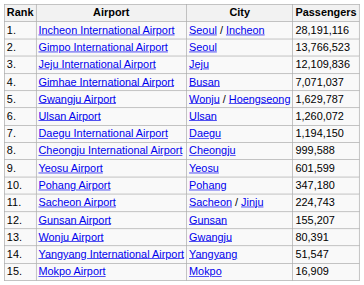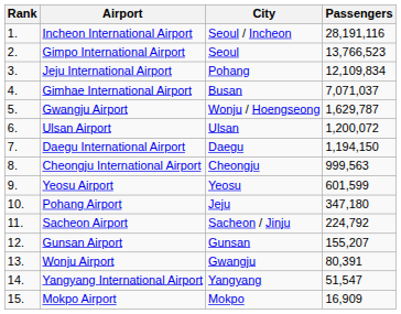Jeju International Airport | City: Jeju -> Pohang
Jeju International Airport | Passengers: 12,109,836 -> 12,109,834
Ulsan Airport | Passengers: 1,260,072 -> 1,200,072
Cheongju International Airport | Passengers: 999,588 -> 999,563
Pohang Airport | City: Pohang -> Jeju
Sacheon Airport | Passengers: 224,743 -> 224,792
